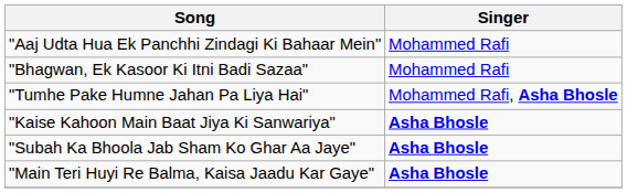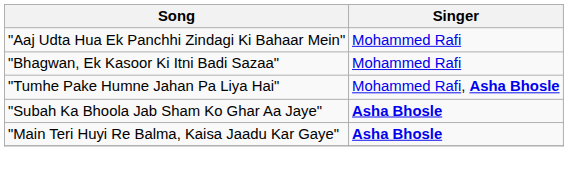- row: "Kaise Kahoon Main Baat Jiya Ki Sanwariya" | Asha Bhosle
